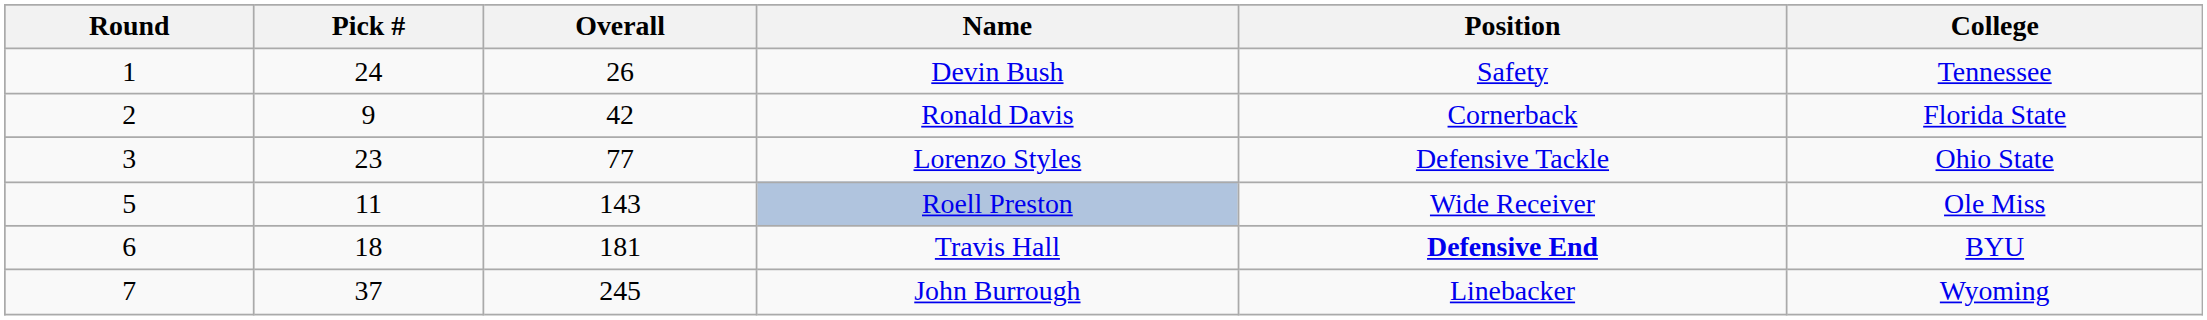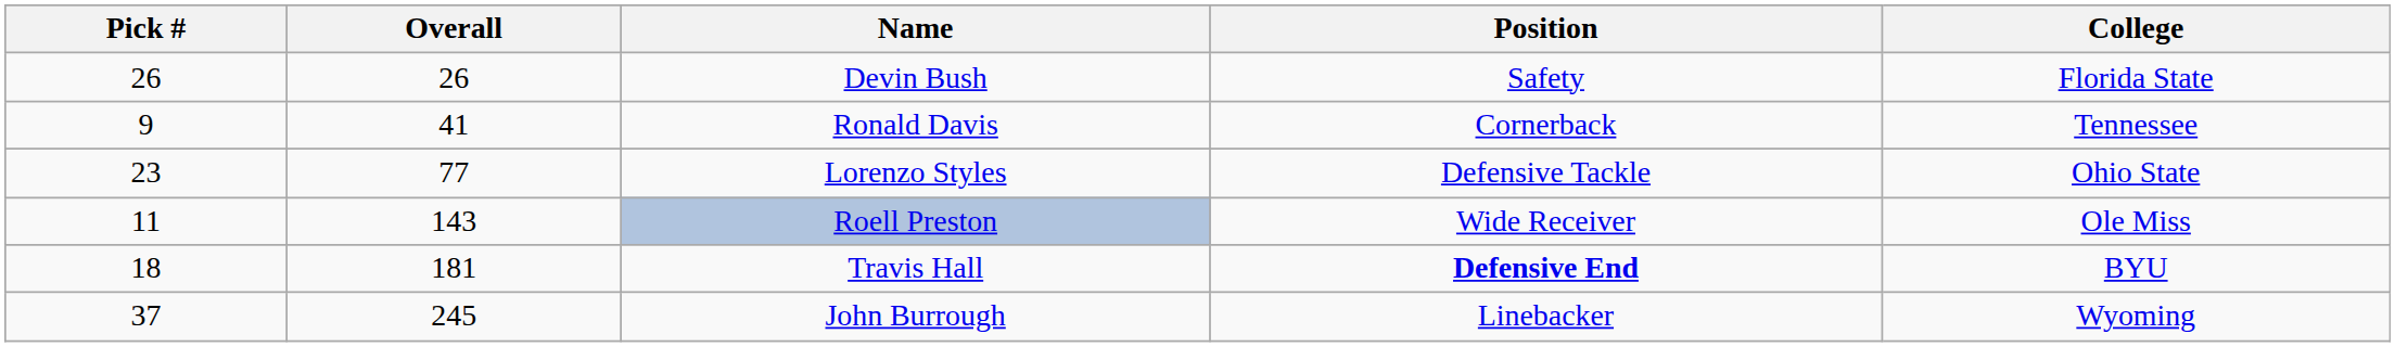- column: Round | 1 | 2 | 3 | 5 | 6 | 7
Devin Bush | Pick #: 24 -> 26
Devin Bush | College: Tennessee -> Florida State
Ronald Davis | Overall: 42 -> 41
Ronald Davis | College: Florida State -> Tennessee
